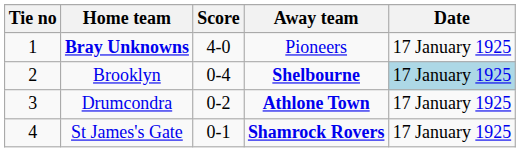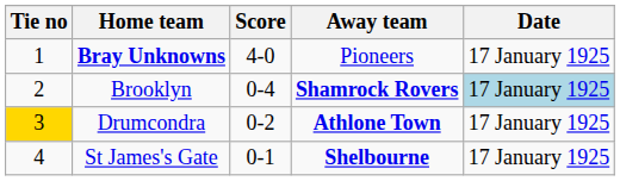Brooklyn | Away team: Shelbourne -> Shamrock Rovers
Drumcondra | Tie no: no background -> gold background
St James's Gate | Away team: Shamrock Rovers -> Shelbourne
